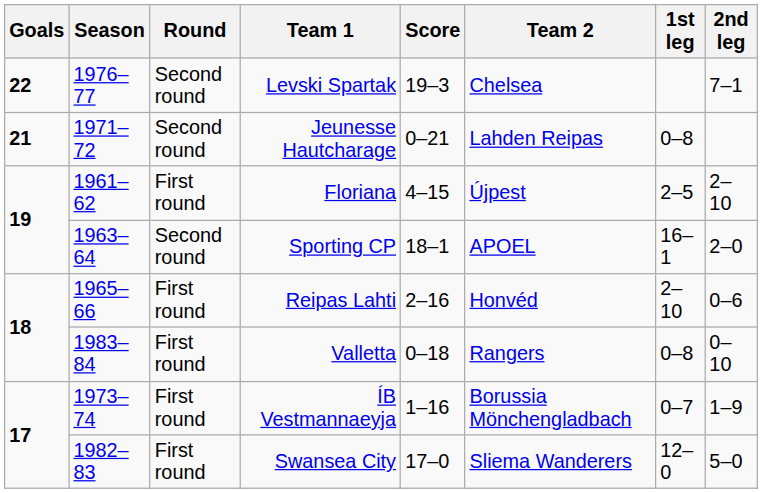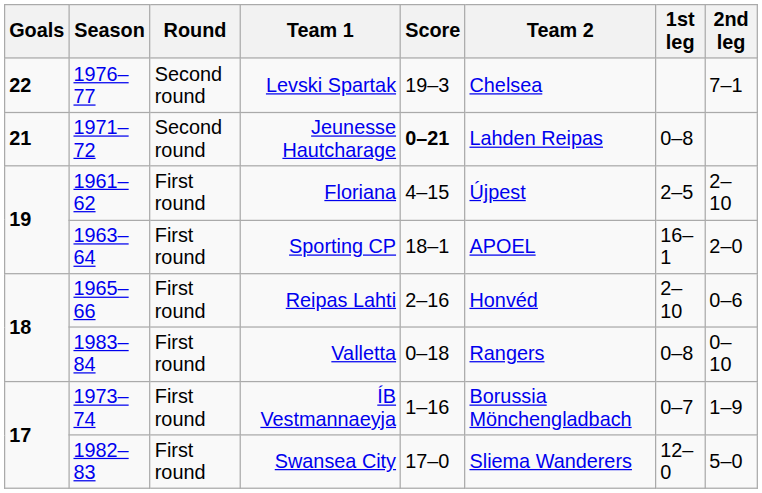Jeunesse Hautcharage | Score: normal -> bold
Sporting CP | Round: Second round -> First round
